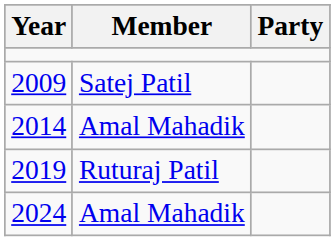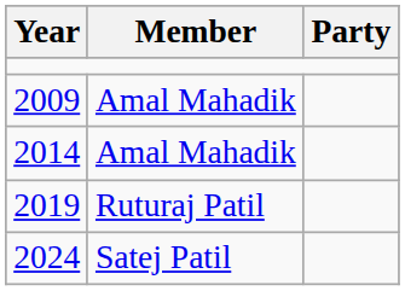2009 | Member: Satej Patil -> Amal Mahadik
2024 | Member: Amal Mahadik -> Satej Patil
